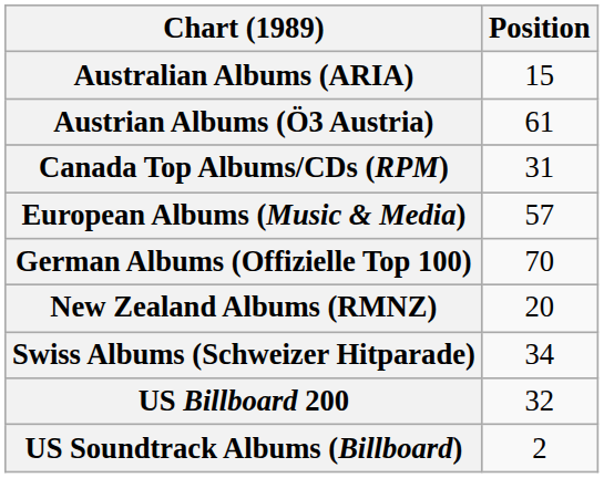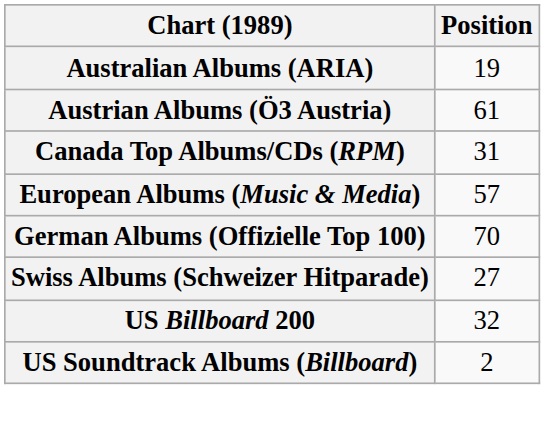Australian Albums (ARIA) | Position: 15 -> 19
- row: New Zealand Albums (RMNZ) | 20
Swiss Albums (Schweizer Hitparade) | Position: 34 -> 27
